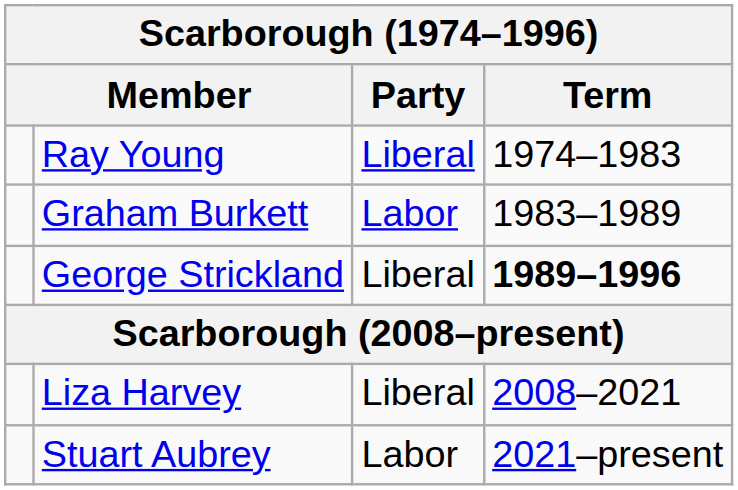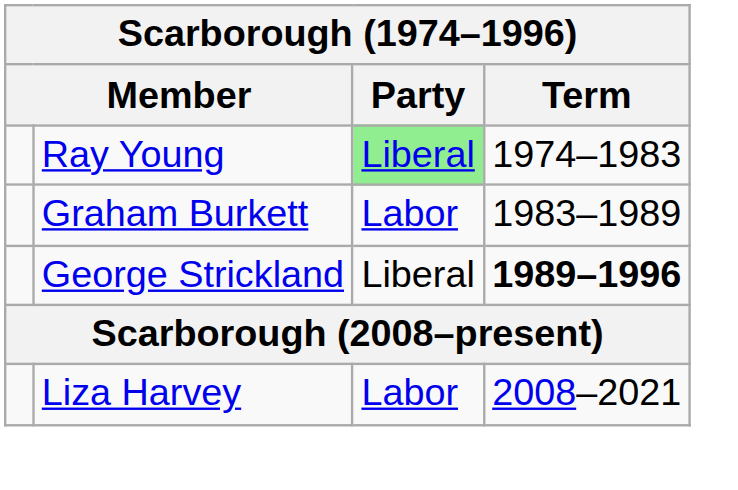Ray Young | Party: no background -> lightgreen background
Liza Harvey | Party: Liberal -> Labor
- row: Stuart Aubrey | Labor | 2021–present
